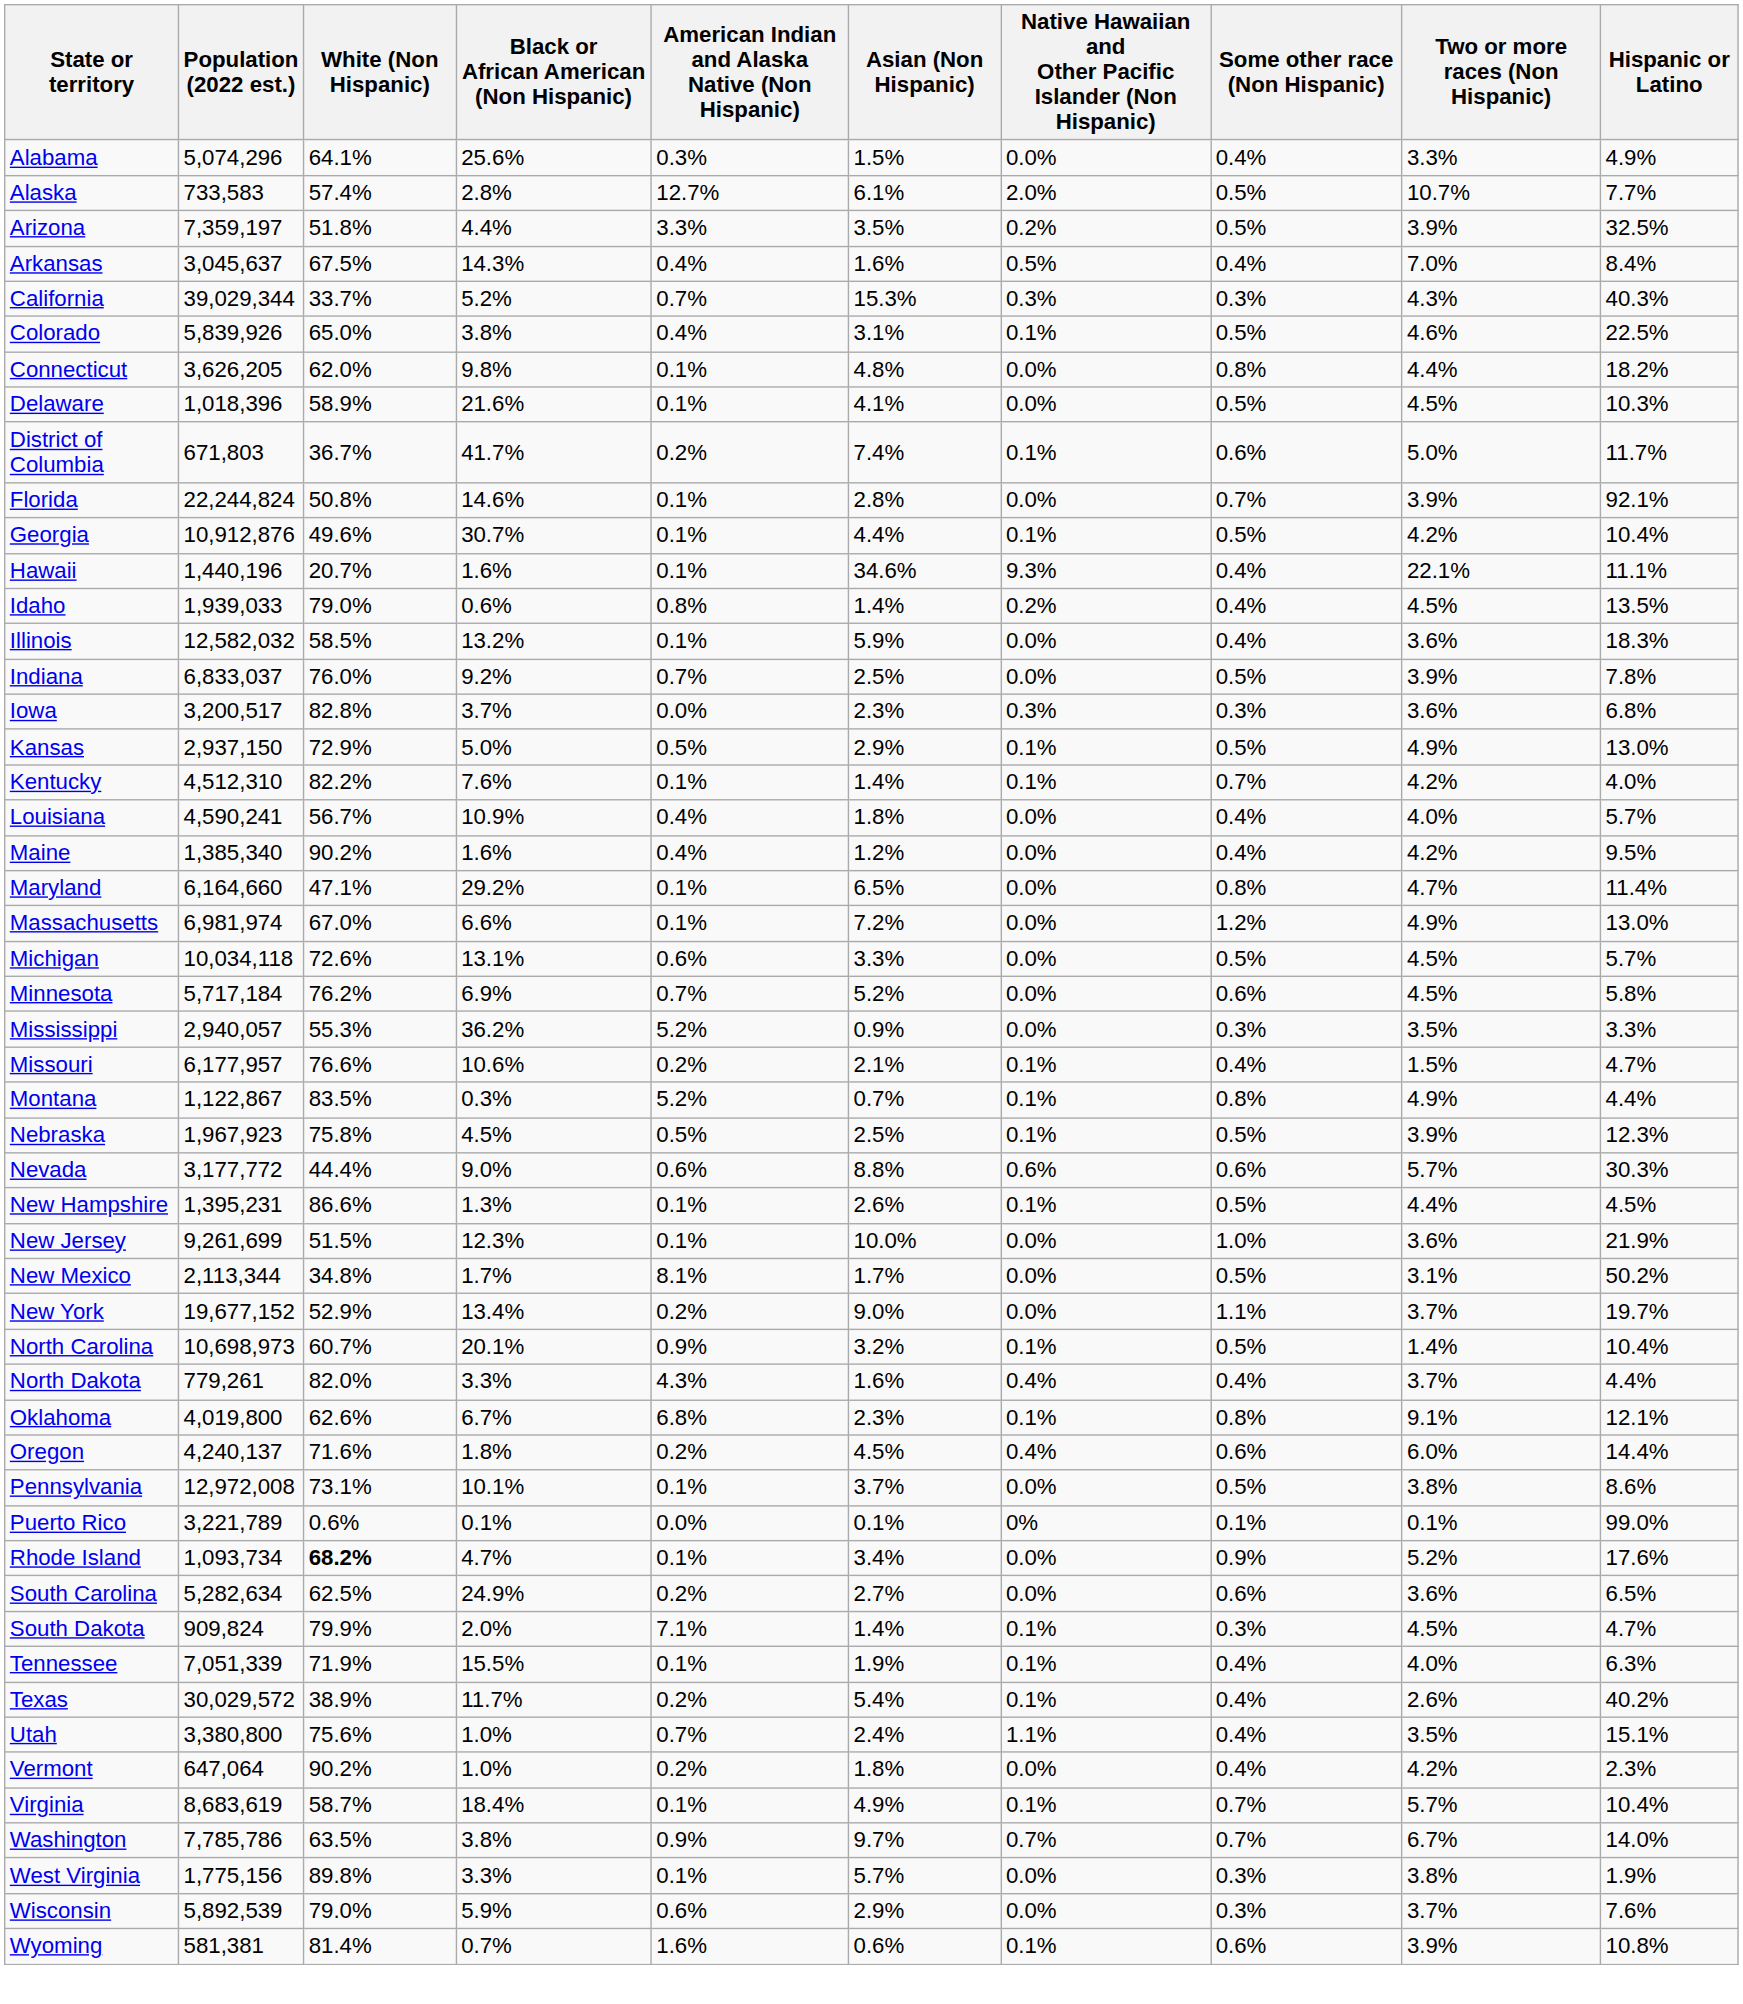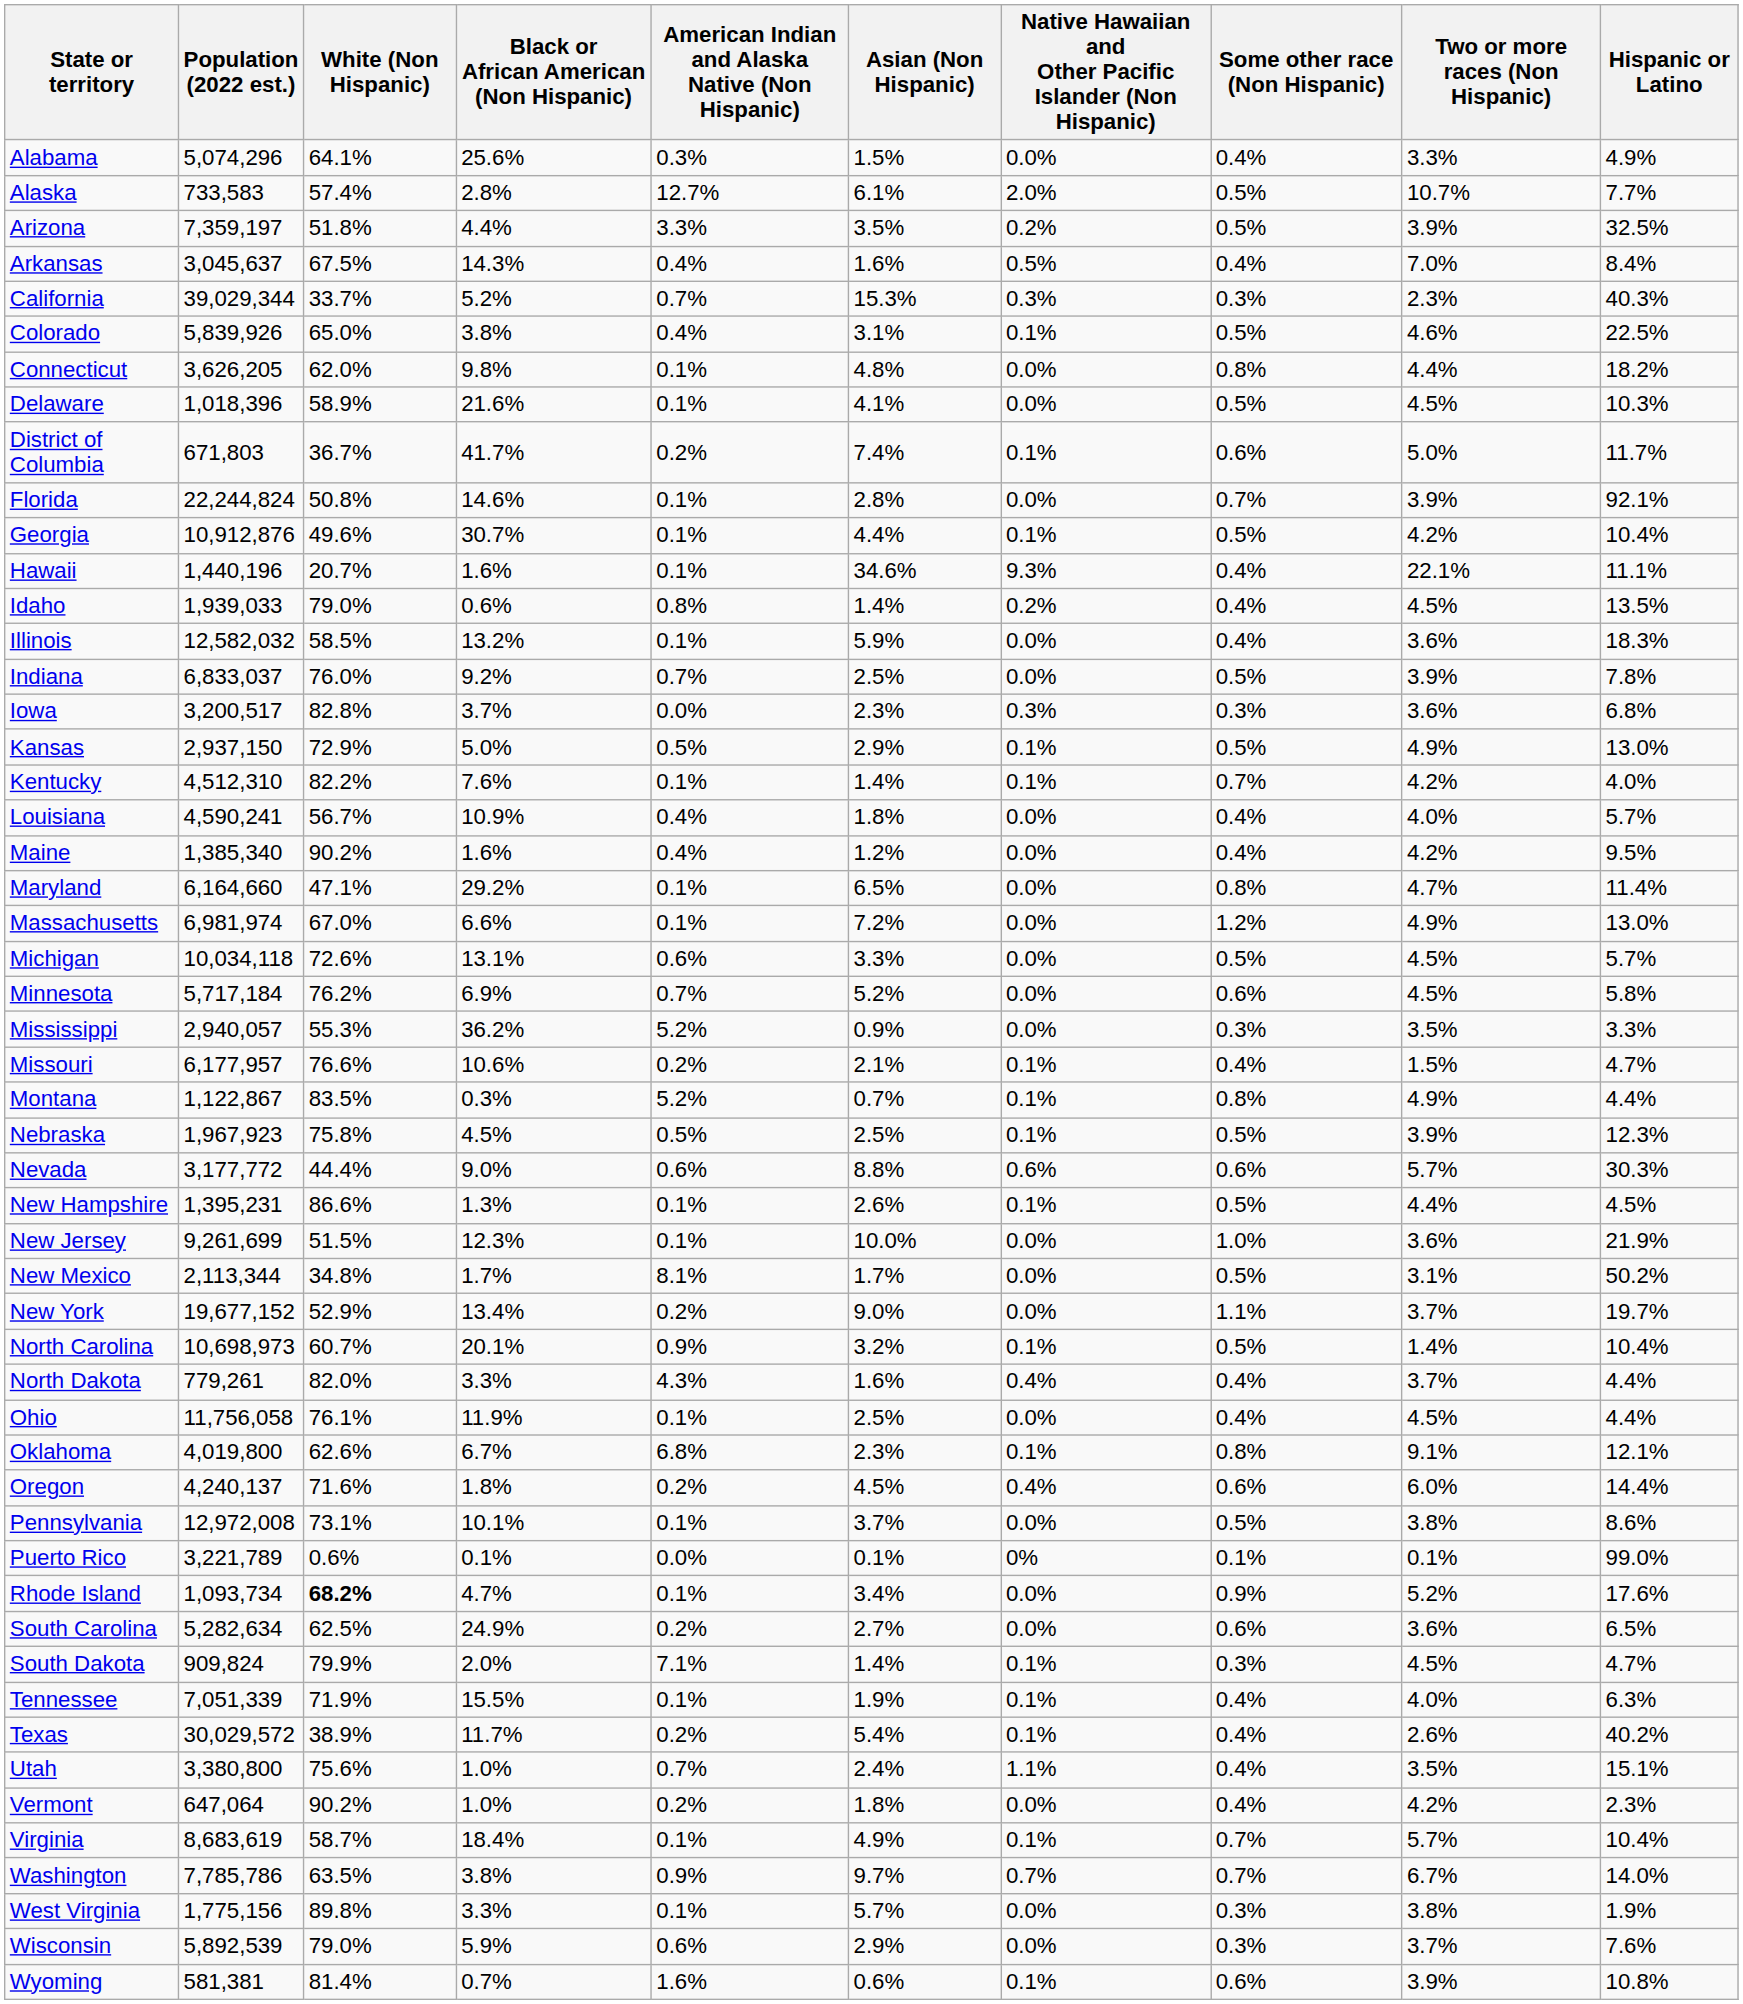California | Two or more races (Non Hispanic): 4.3% -> 2.3%
+ row: Ohio | 11,756,058 | 76.1% | 11.9% | 0.1% | 2.5% | 0.0% | 0.4% | 4.5% | 4.4%
